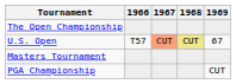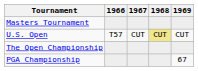rows swapped: Masters Tournament <-> The Open Championship
U.S. Open | 1967: lightsalmon background -> no background
U.S. Open | 1969: 67 -> CUT
PGA Championship | 1969: CUT -> 67
